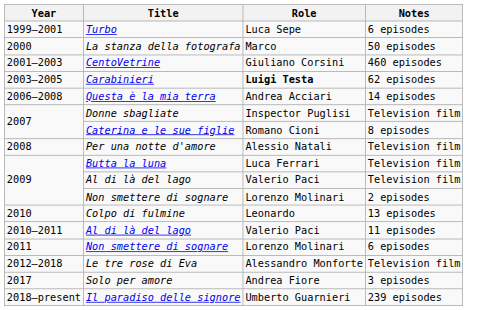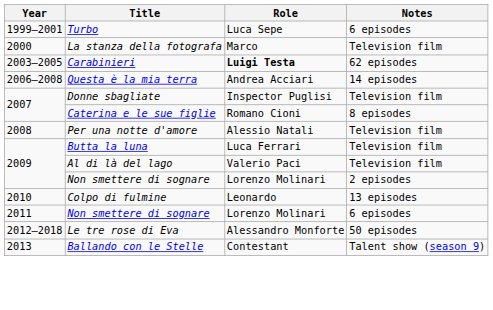La stanza della fotografa | Notes: 50 episodes -> Television film
- row: 2001–2003 | CentoVetrine | Giuliano Corsini | 460 episodes
- row: 2010–2011 | Al di là del lago | Valerio Paci | 11 episodes
Le tre rose di Eva | Notes: Television film -> 50 episodes
+ row: 2013 | Ballando con le Stelle | Contestant | Talent show (season 9)
- row: 2017 | Solo per amore | Andrea Fiore | 3 episodes
- row: 2018–present | Il paradiso delle signore | Umberto Guarnieri | 239 episodes
